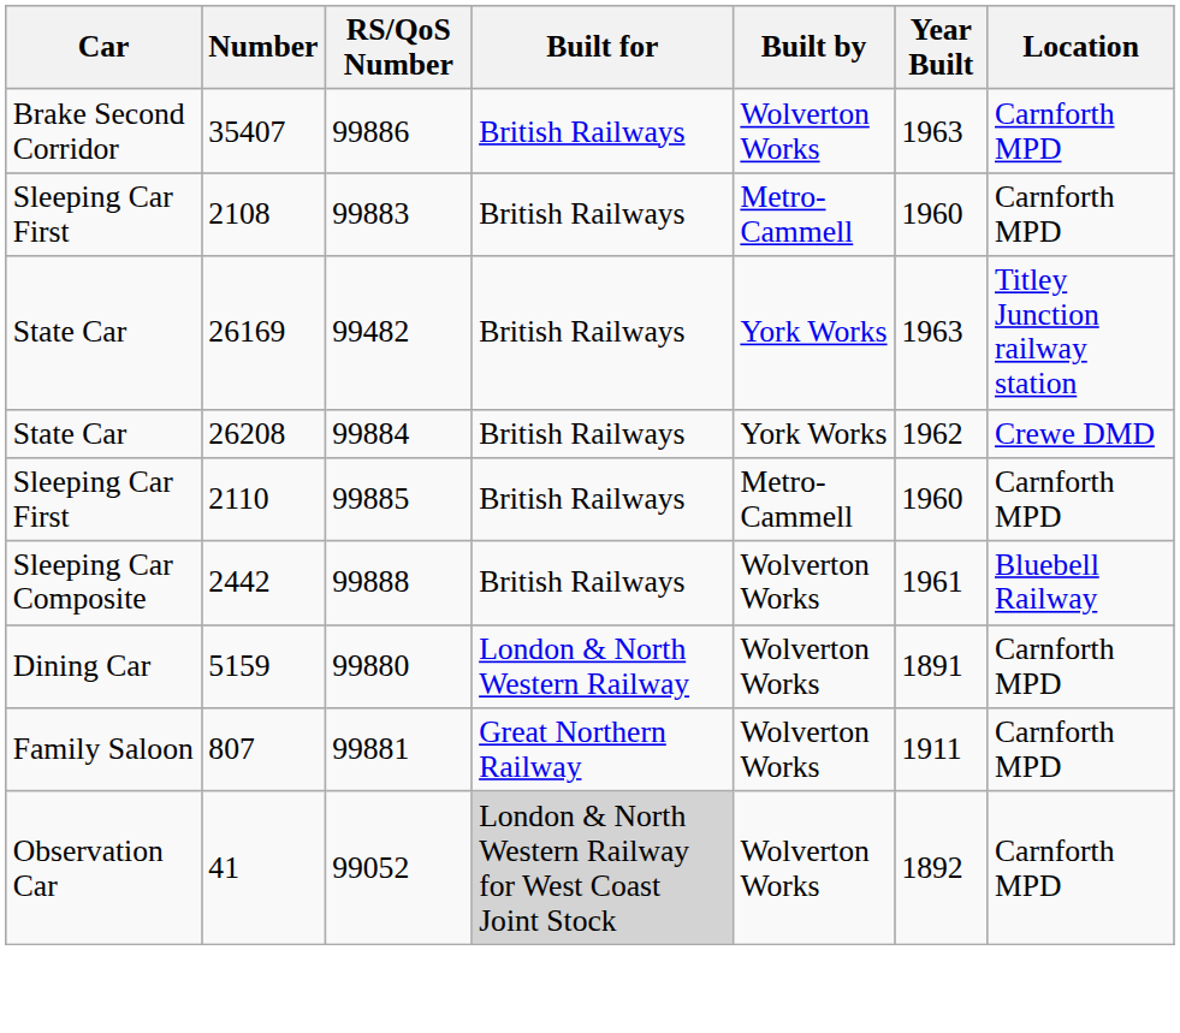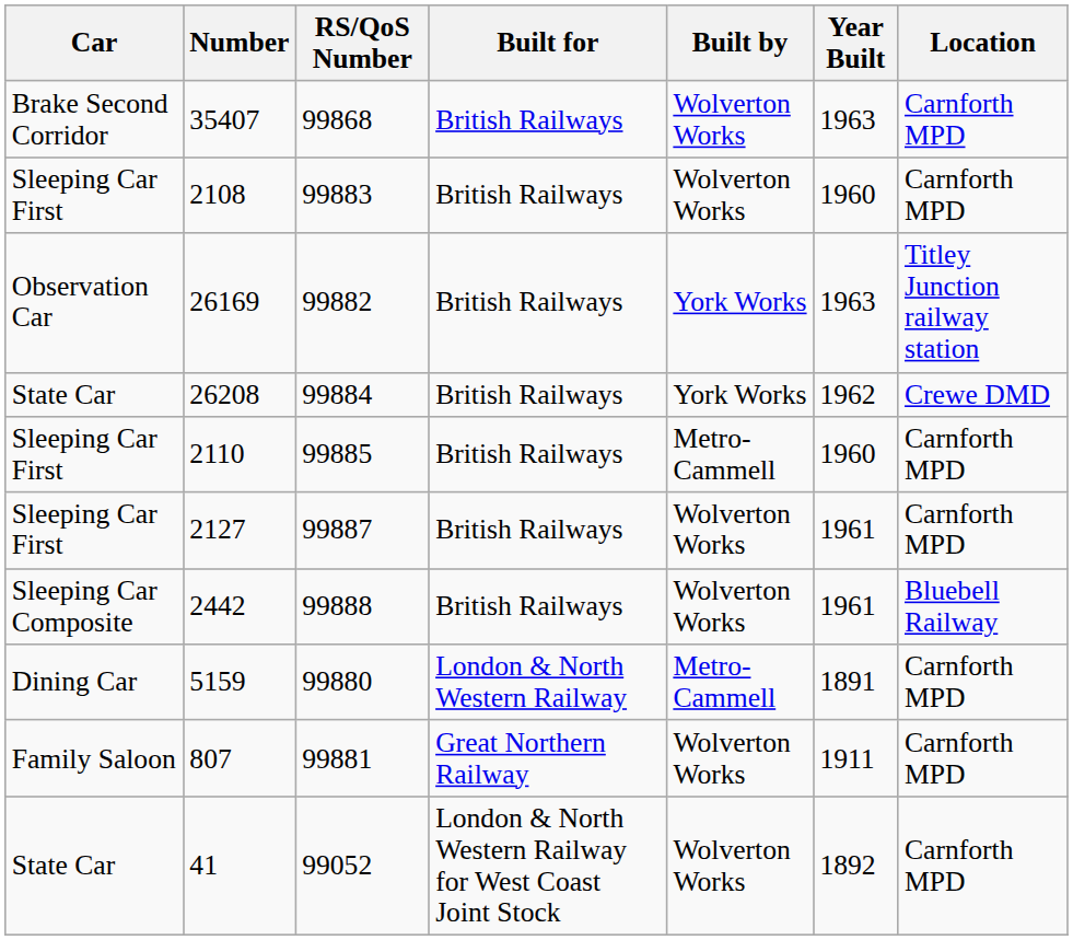35407 | RS/QoS Number: 99886 -> 99868
2108 | Built by: Metro-Cammell -> Wolverton Works
26169 | Car: State Car -> Observation Car
26169 | RS/QoS Number: 99482 -> 99882
+ row: Sleeping Car First | 2127 | 99887 | British Railways | Wolverton Works | 1961 | Carnforth MPD
5159 | Built by: Wolverton Works -> Metro-Cammell
41 | Car: Observation Car -> State Car
41 | Built for: lightgrey background -> no background
